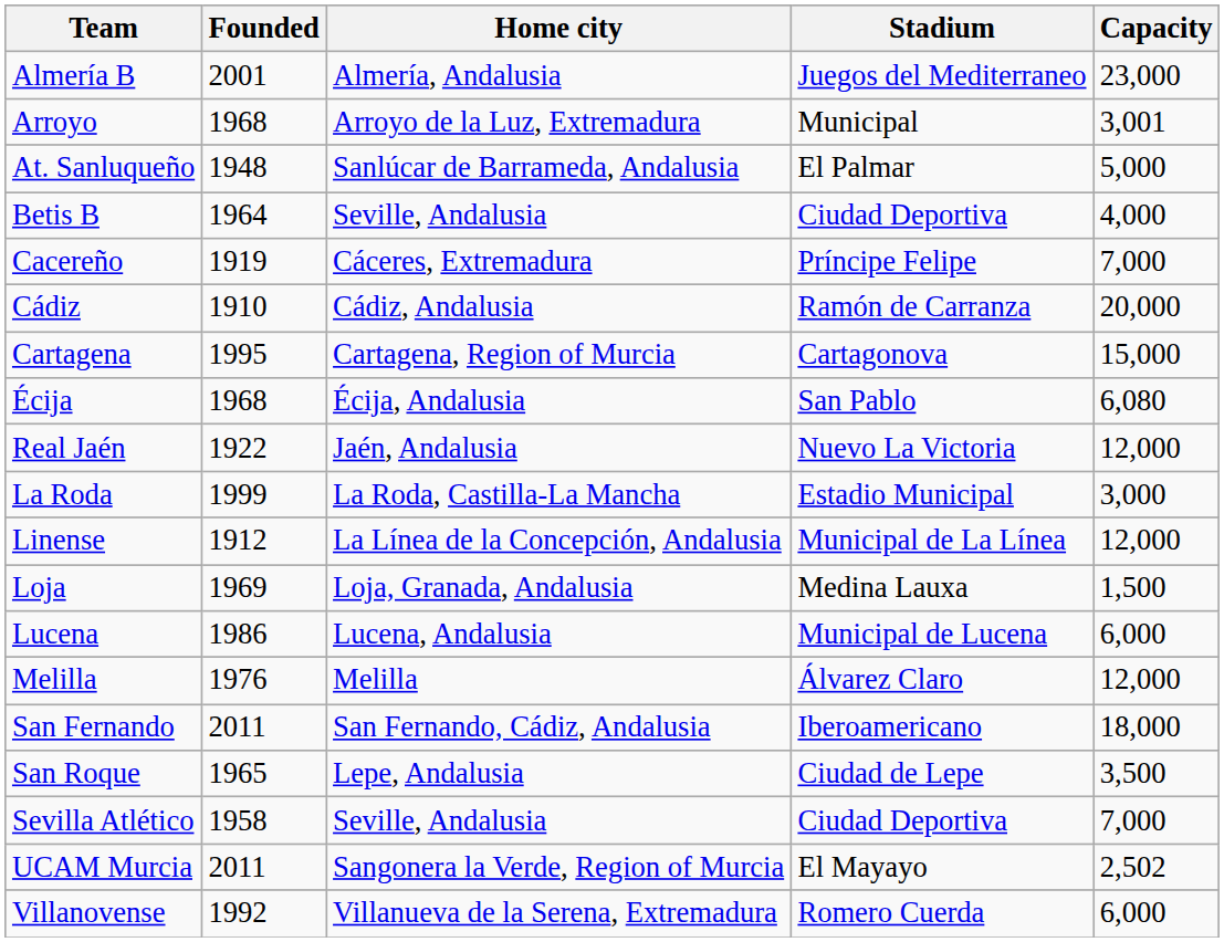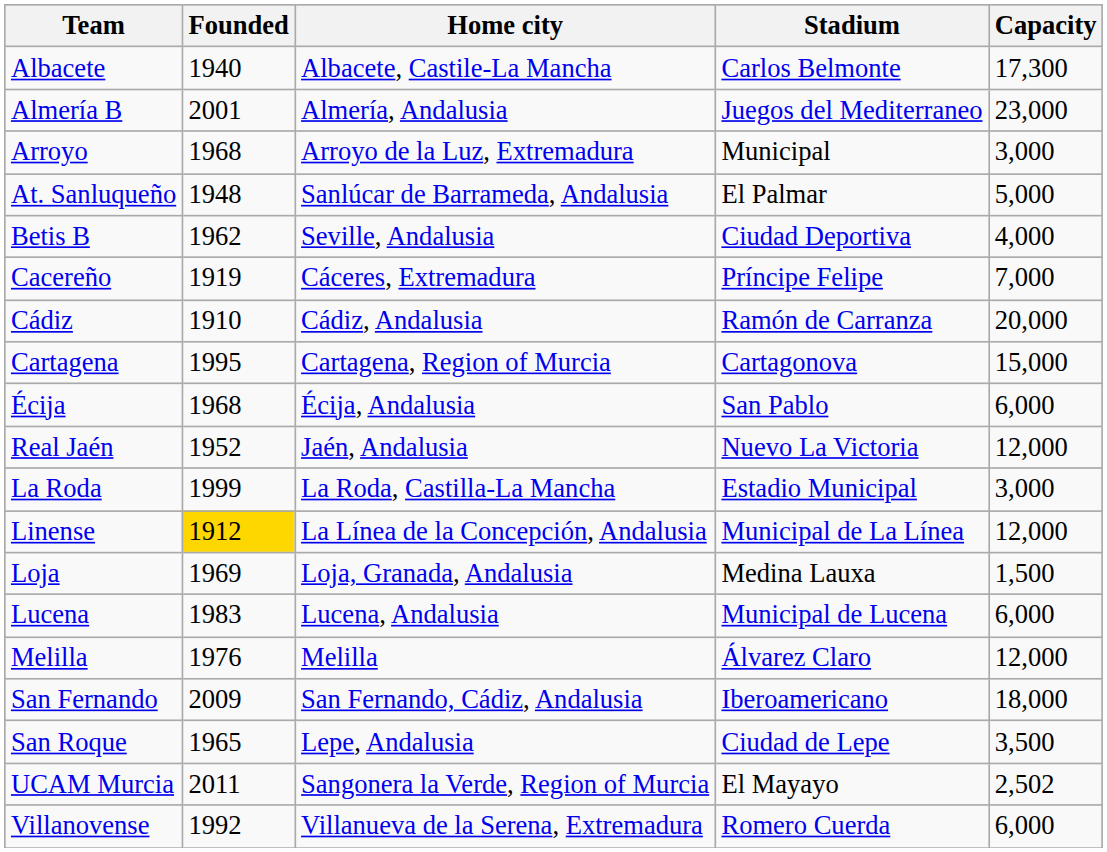+ row: Albacete | 1940 | Albacete, Castile-La Mancha | Carlos Belmonte | 17,300
Arroyo | Capacity: 3,001 -> 3,000
Betis B | Founded: 1964 -> 1962
Écija | Capacity: 6,080 -> 6,000
Real Jaén | Founded: 1922 -> 1952
Linense | Founded: no background -> gold background
Lucena | Founded: 1986 -> 1983
San Fernando | Founded: 2011 -> 2009
- row: Sevilla Atlético | 1958 | Seville, Andalusia | Ciudad Deportiva | 7,000
